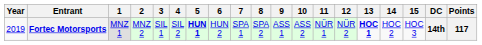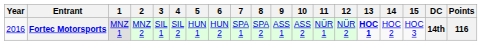Fortec Motorsports | Year: 2019 -> 2016
Fortec Motorsports | 5: bold -> normal
Fortec Motorsports | Points: 117 -> 116
